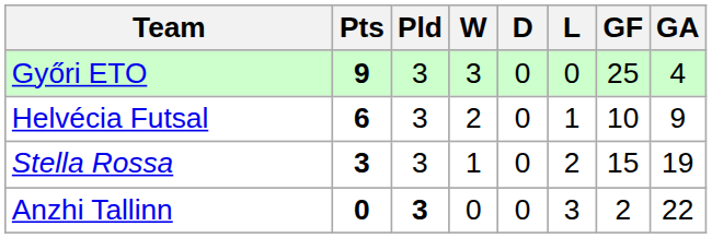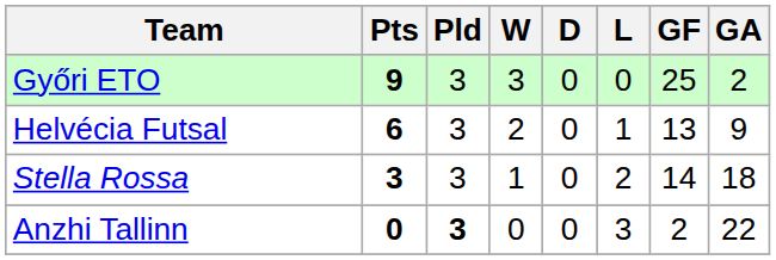Győri ETO | GA: 4 -> 2
Helvécia Futsal | GF: 10 -> 13
Stella Rossa | GF: 15 -> 14
Stella Rossa | GA: 19 -> 18
